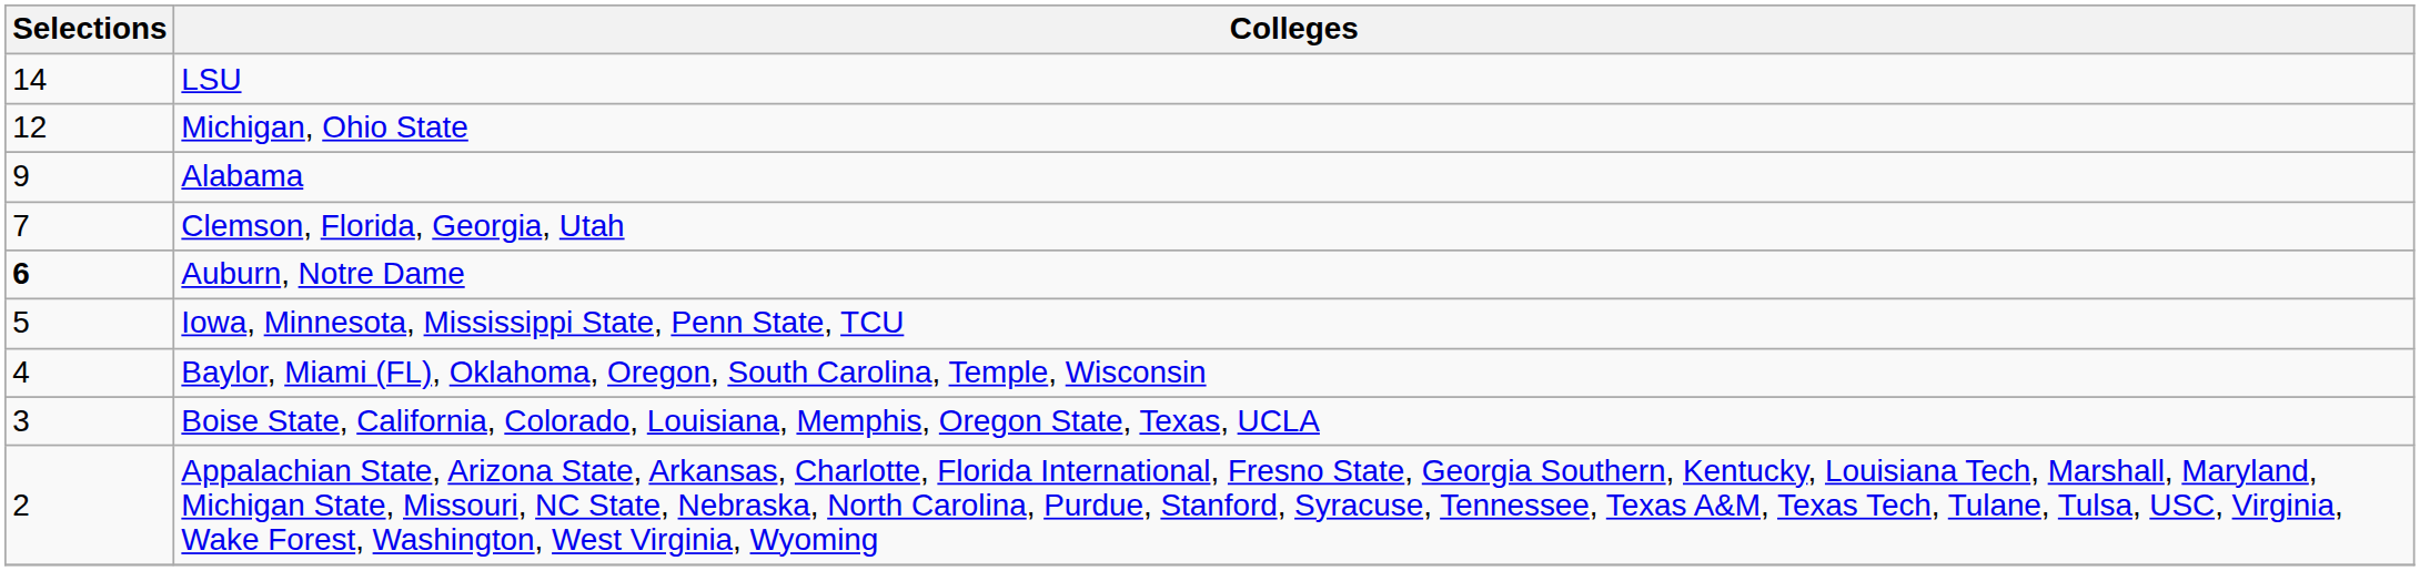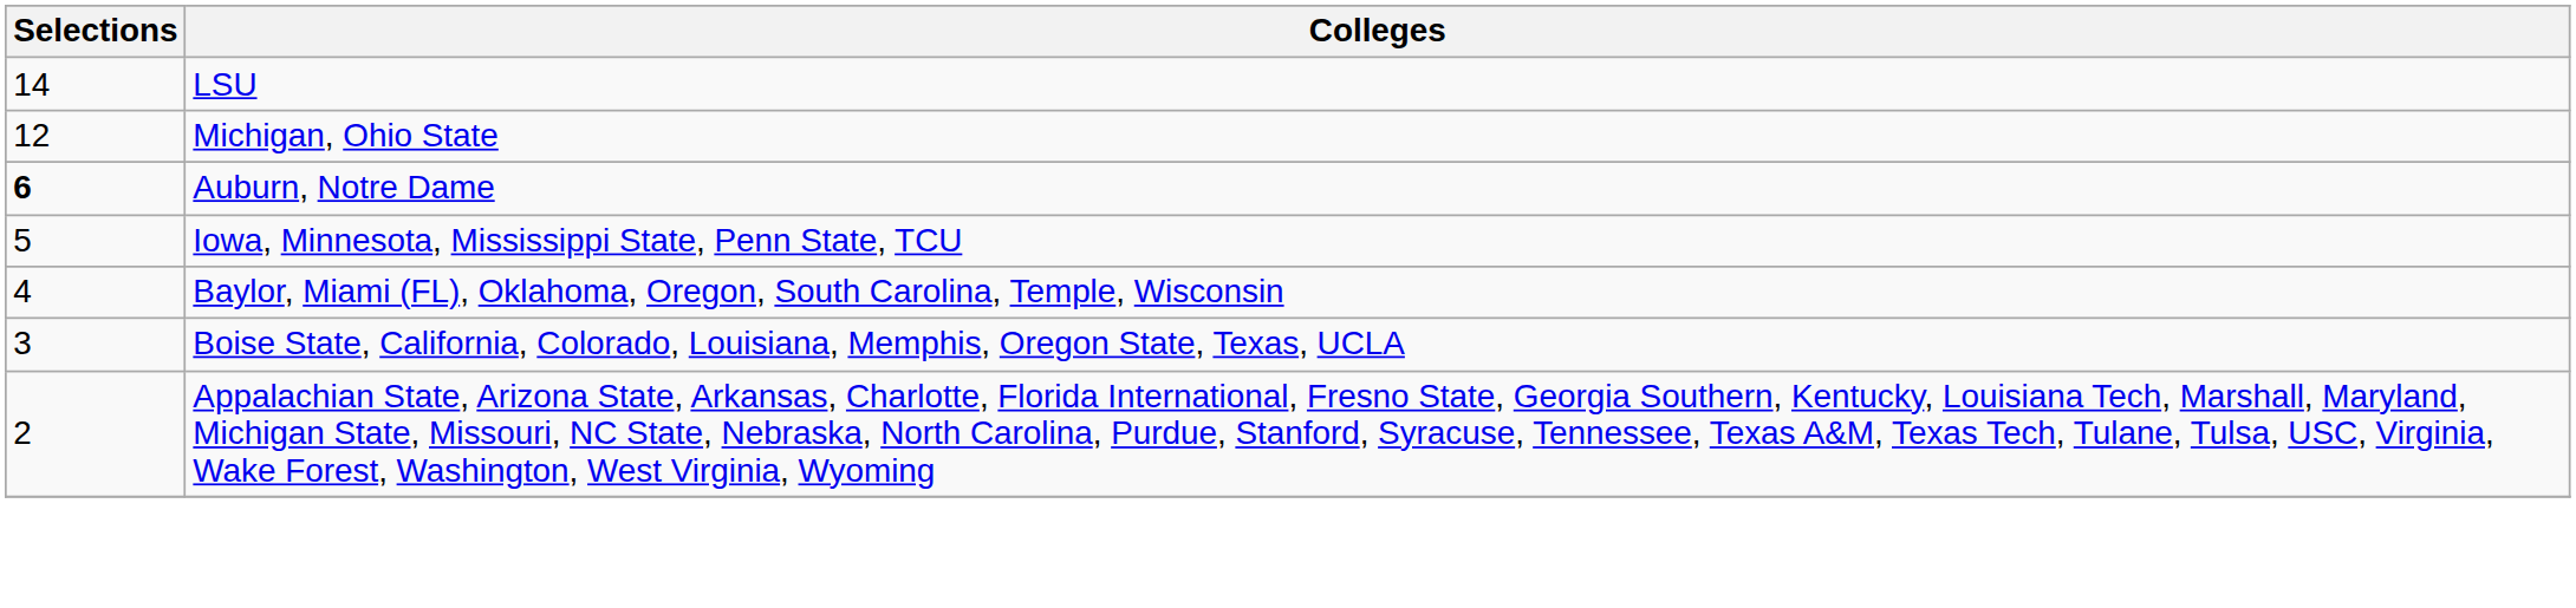- row: 9 | Alabama
- row: 7 | Clemson, Florida, Georgia, Utah
